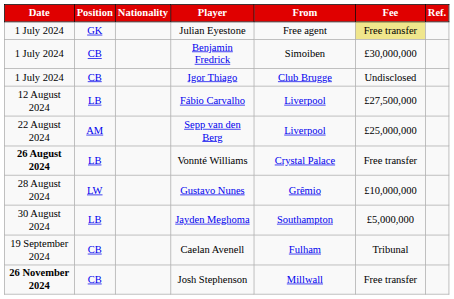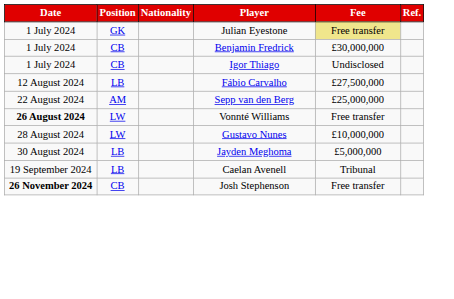- column: From | Free agent | Simoiben | Club Brugge | Liverpool | Liverpool | Crystal Palace | Grêmio | Southampton | Fulham | Millwall
Vonnté Williams | Position: LB -> LW
Caelan Avenell | Position: CB -> LB
